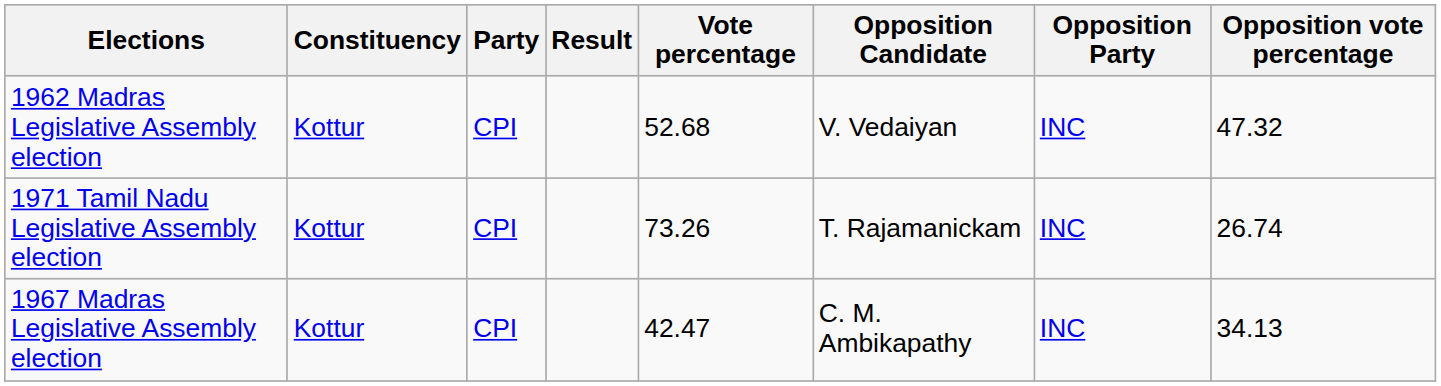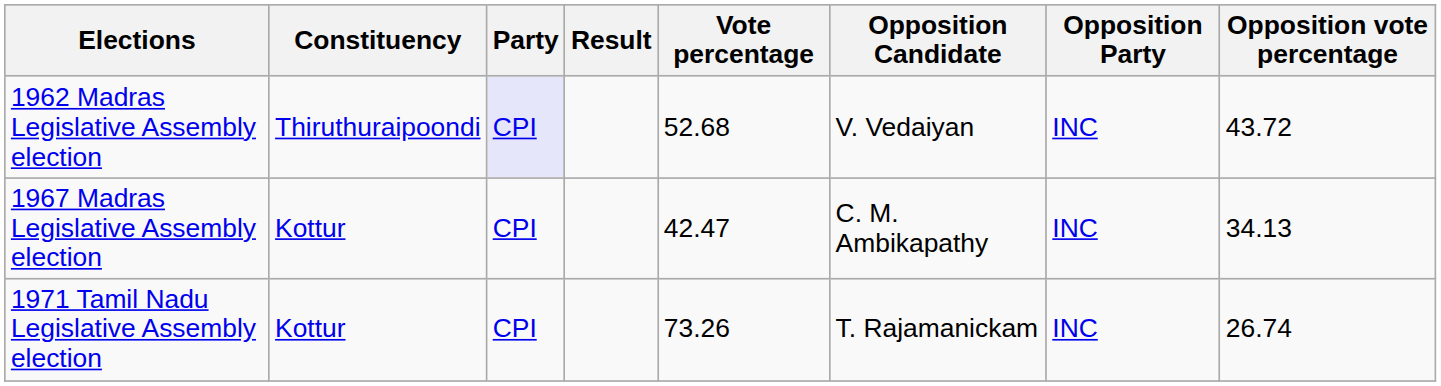1962 Madras Legislative Assembly election | Constituency: Kottur -> Thiruthuraipoondi
1962 Madras Legislative Assembly election | Party: no background -> lavender background
1962 Madras Legislative Assembly election | Opposition vote percentage: 47.32 -> 43.72
rows swapped: 1967 Madras Legislative Assembly election <-> 1971 Tamil Nadu Legislative Assembly election
